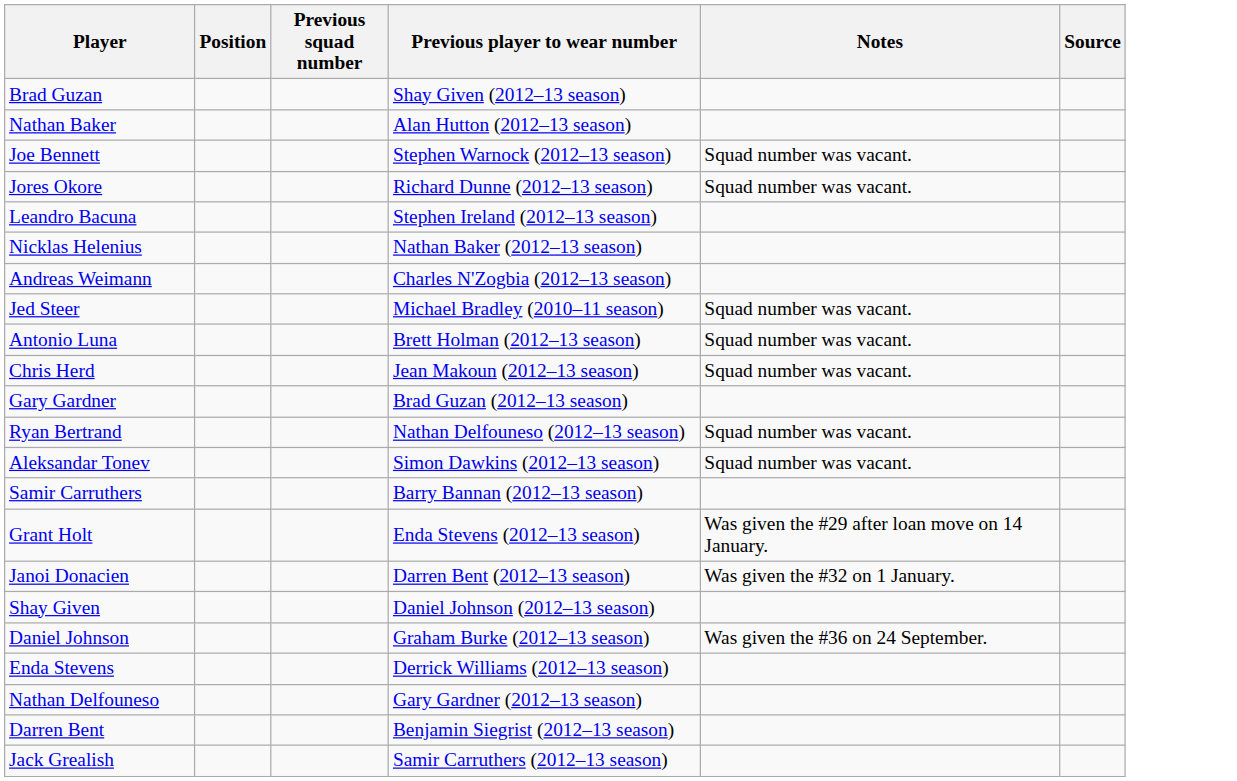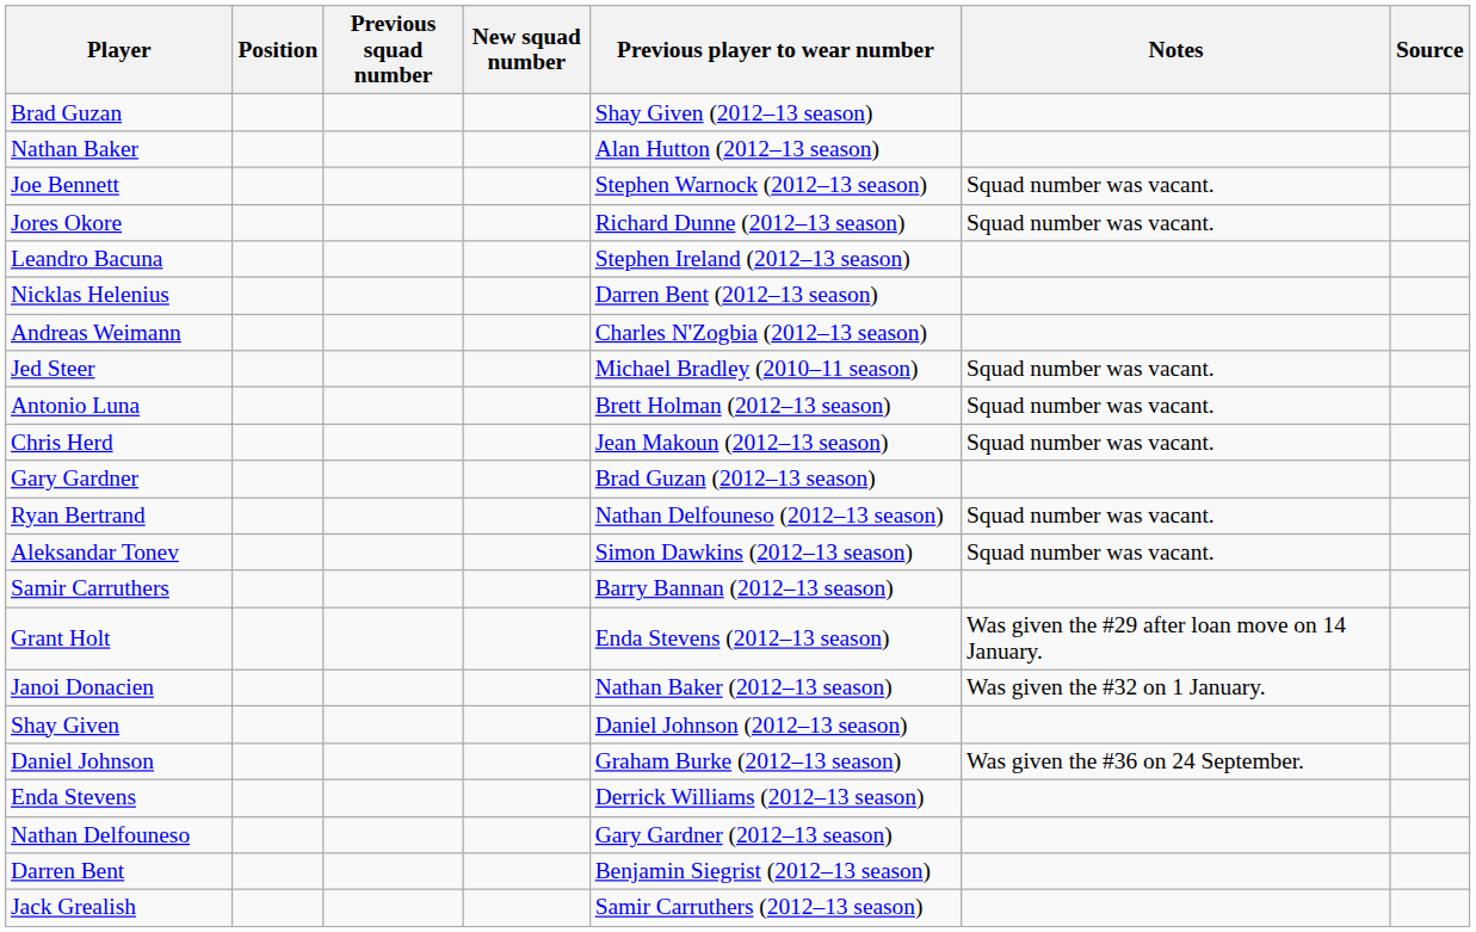+ column: New squad number
Nicklas Helenius | Previous player to wear number: Nathan Baker (2012–13 season) -> Darren Bent (2012–13 season)
Janoi Donacien | Previous player to wear number: Darren Bent (2012–13 season) -> Nathan Baker (2012–13 season)
